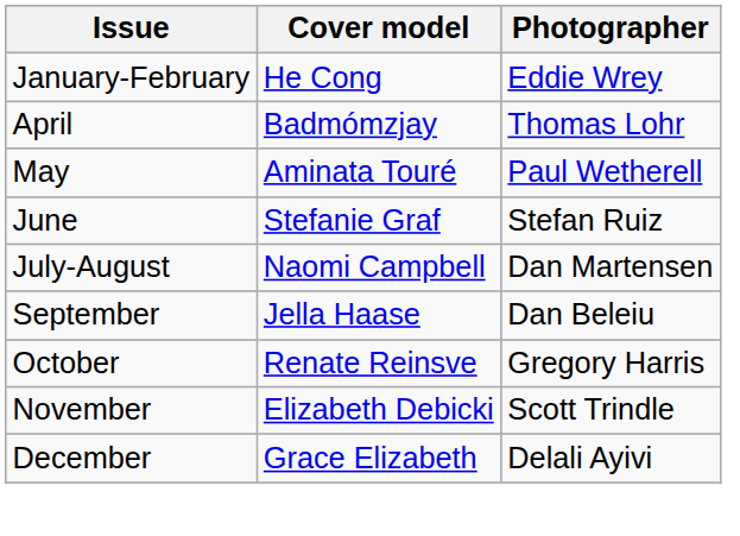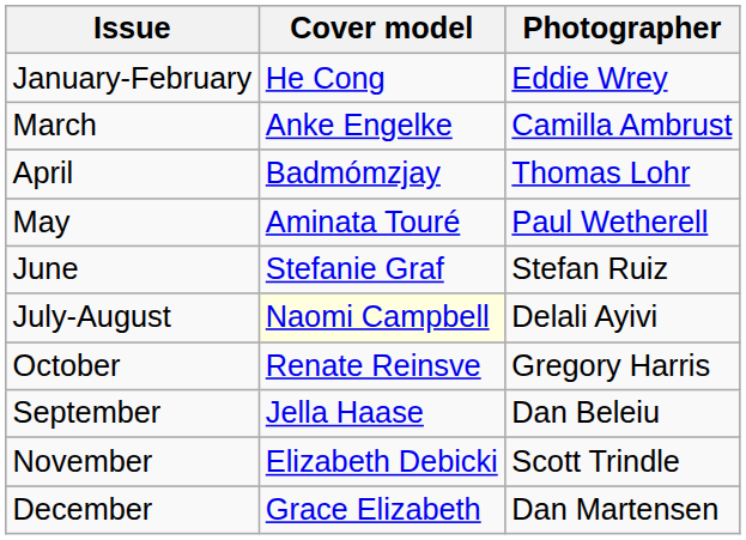+ row: March | Anke Engelke | Camilla Ambrust
July-August | Cover model: no background -> lightyellow background
July-August | Photographer: Dan Martensen -> Delali Ayivi
rows swapped: September <-> October
December | Photographer: Delali Ayivi -> Dan Martensen
